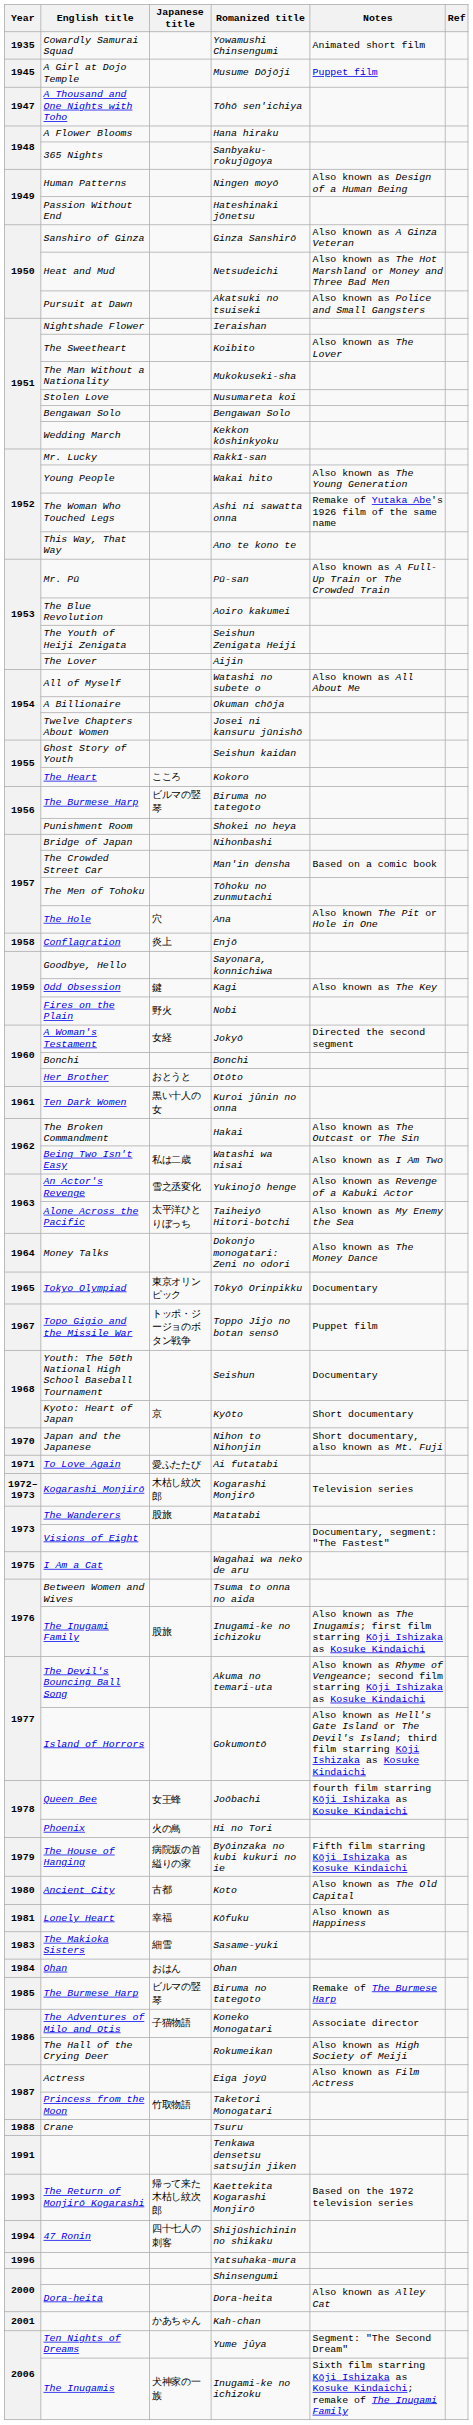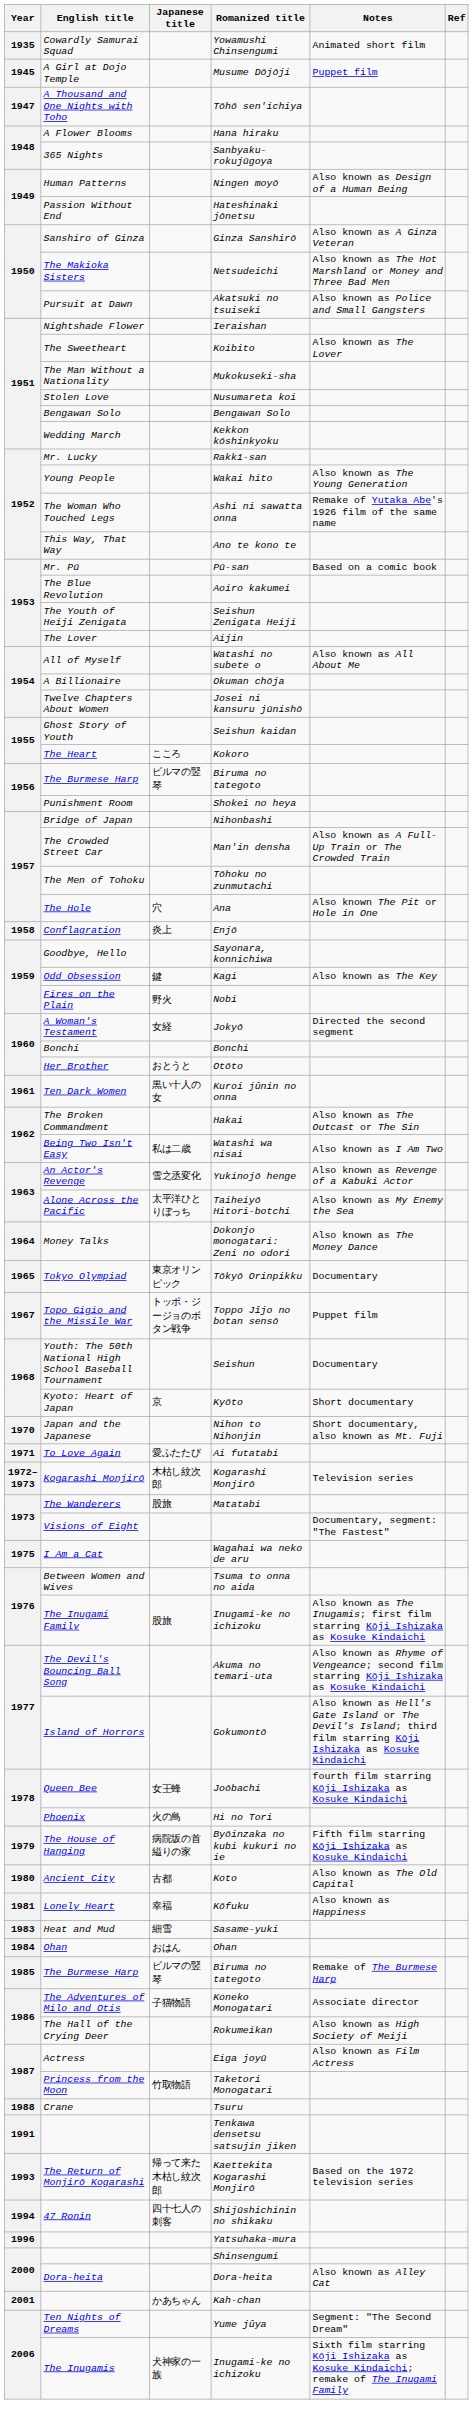Netsudeichi | English title: Heat and Mud -> The Makioka Sisters
Pū-san | Notes: Also known as A Full-Up Train or The Crowded Train -> Based on a comic book
Man'in densha | Notes: Based on a comic book -> Also known as A Full-Up Train or The Crowded Train
Sasame-yuki | English title: The Makioka Sisters -> Heat and Mud
